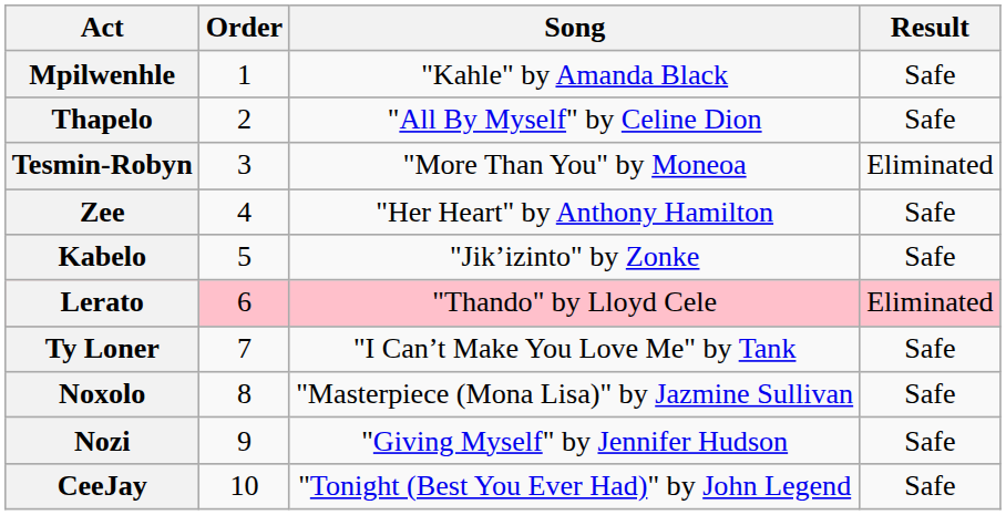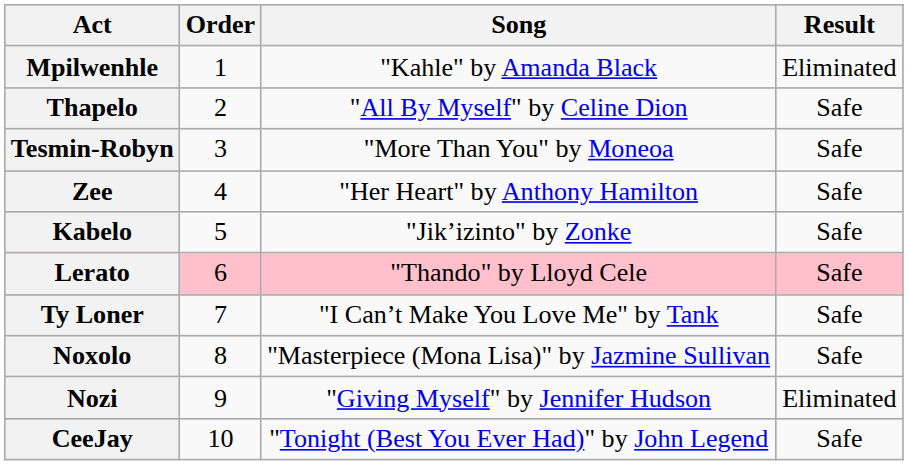Mpilwenhle | Result: Safe -> Eliminated
Tesmin-Robyn | Result: Eliminated -> Safe
Lerato | Result: Eliminated -> Safe
Nozi | Result: Safe -> Eliminated
